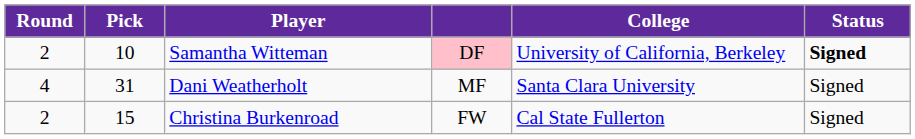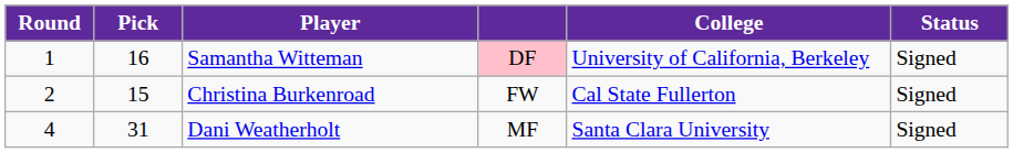Samantha Witteman | Round: 2 -> 1
Samantha Witteman | Pick: 10 -> 16
Samantha Witteman | Status: bold -> normal
rows swapped: Christina Burkenroad <-> Dani Weatherholt
